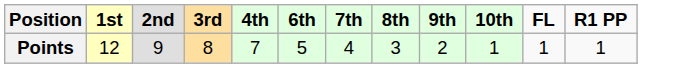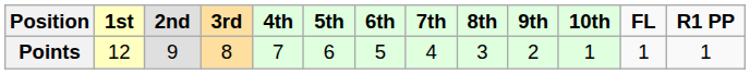+ column: 5th | 6
